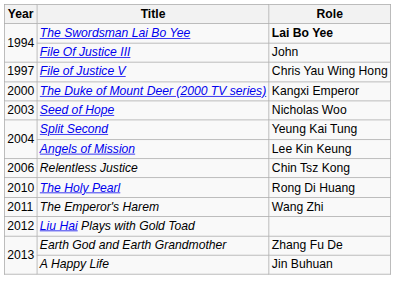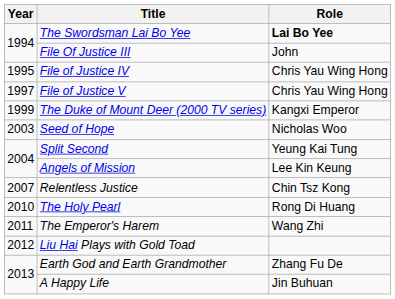+ row: 1995 | File of Justice IV | Chris Yau Wing Hong
The Duke of Mount Deer (2000 TV series) | Year: 2000 -> 1999
Relentless Justice | Year: 2006 -> 2007
